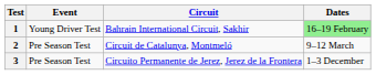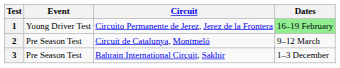1 | Circuit: Bahrain International Circuit, Sakhir -> Circuito Permanente de Jerez, Jerez de la Frontera
3 | Circuit: Circuito Permanente de Jerez, Jerez de la Frontera -> Bahrain International Circuit, Sakhir
